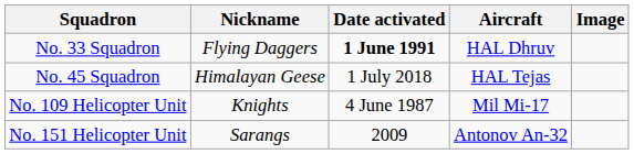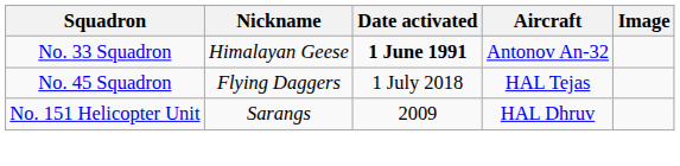No. 33 Squadron | Nickname: Flying Daggers -> Himalayan Geese
No. 33 Squadron | Aircraft: HAL Dhruv -> Antonov An-32
No. 45 Squadron | Nickname: Himalayan Geese -> Flying Daggers
- row: No. 109 Helicopter Unit | Knights | 4 June 1987 | Mil Mi-17
No. 151 Helicopter Unit | Aircraft: Antonov An-32 -> HAL Dhruv
